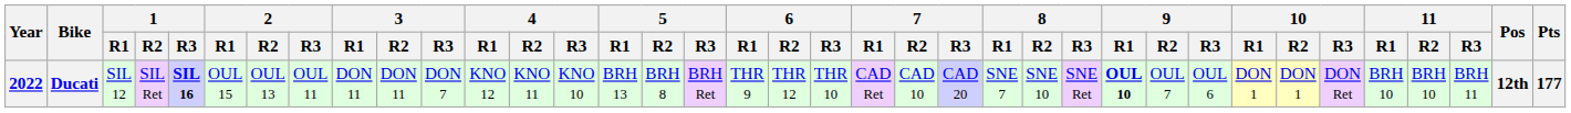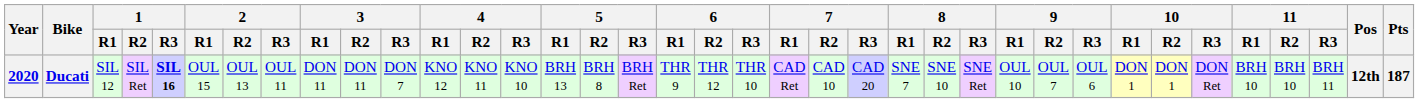Ducati | Year: 2022 -> 2020
Ducati | 9 / R1: bold -> normal
Ducati | Pts: 177 -> 187
